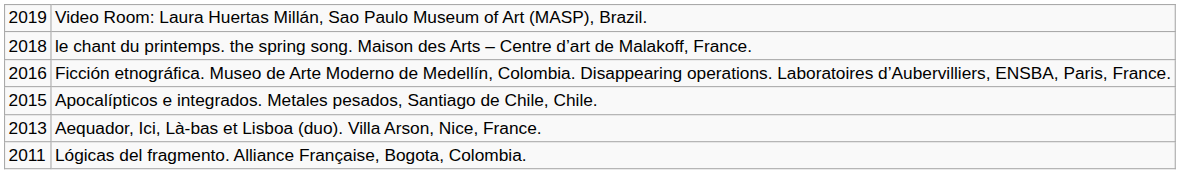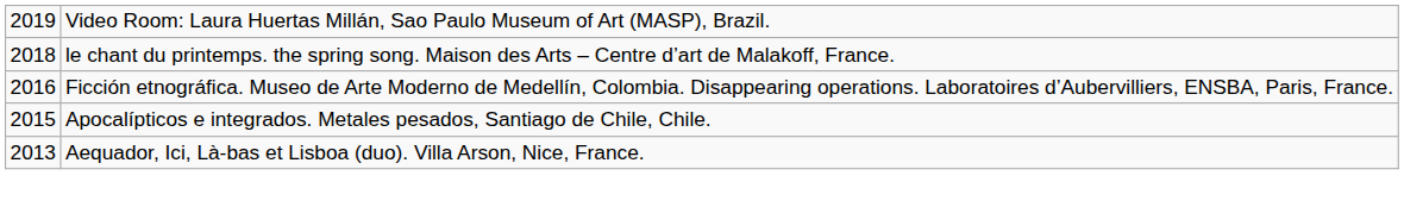- row: 2011 | Lógicas del fragmento. Alliance Française, Bogota, Colombia.
